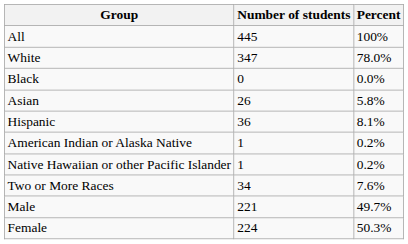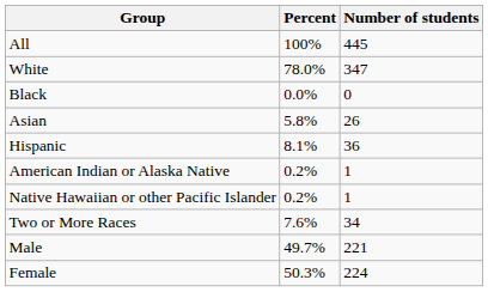columns swapped: Number of students <-> Percent
